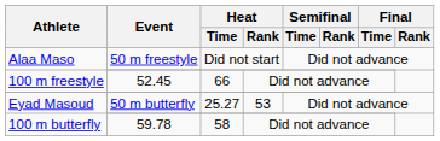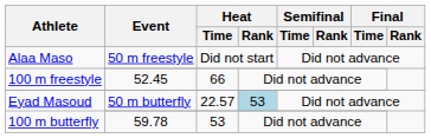Eyad Masoud / 50 m butterfly | Heat / Time: 25.27 -> 22.57
Eyad Masoud / 50 m butterfly | Heat / Rank: no background -> lightblue background
100 m butterfly | Heat / Time: 58 -> 53
